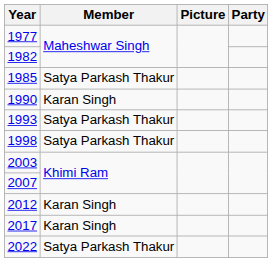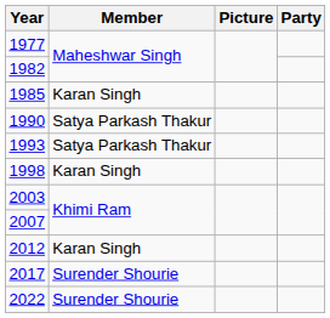1985 | Member: Satya Parkash Thakur -> Karan Singh
1990 | Member: Karan Singh -> Satya Parkash Thakur
1998 | Member: Satya Parkash Thakur -> Karan Singh
2017 | Member: Karan Singh -> Surender Shourie
2022 | Member: Satya Parkash Thakur -> Surender Shourie
